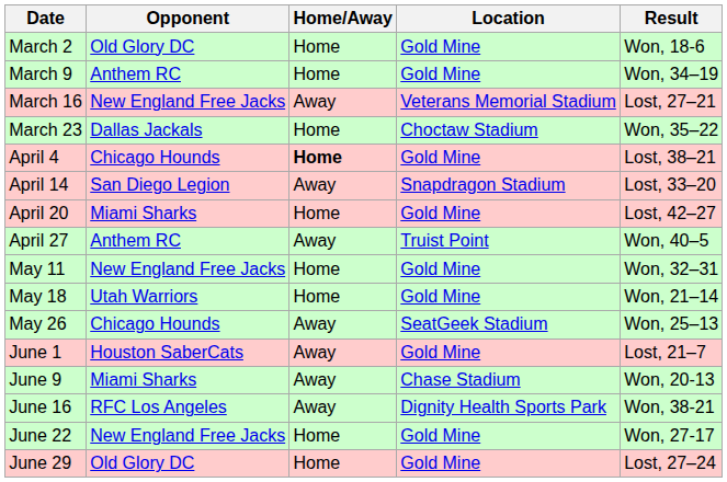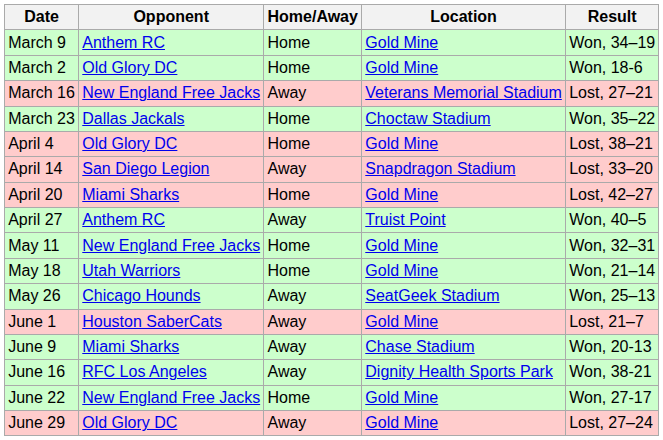rows swapped: March 2 <-> March 9
April 4 | Opponent: Chicago Hounds -> Old Glory DC
April 4 | Home/Away: bold -> normal
June 29 | Home/Away: Home -> Away
